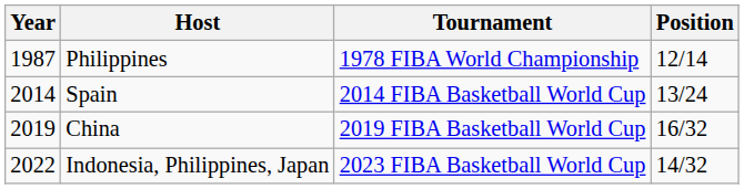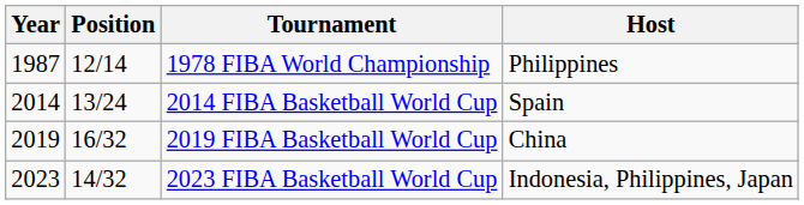columns swapped: Position <-> Host
2023 FIBA Basketball World Cup | Year: 2022 -> 2023
